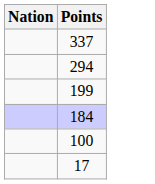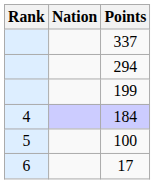+ column: Rank | 4 | 5 | 6
